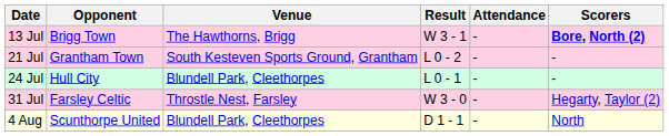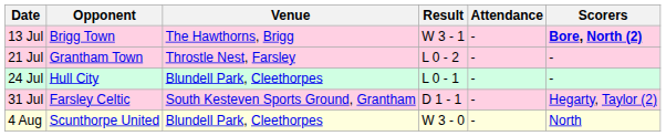21 Jul | Venue: South Kesteven Sports Ground, Grantham -> Throstle Nest, Farsley
31 Jul | Venue: Throstle Nest, Farsley -> South Kesteven Sports Ground, Grantham
31 Jul | Result: W 3 - 0 -> D 1 - 1
4 Aug | Result: D 1 - 1 -> W 3 - 0
